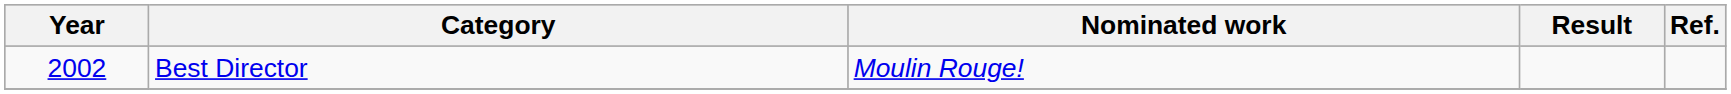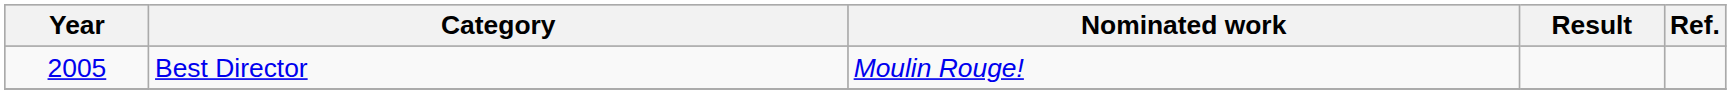Best Director | Year: 2002 -> 2005
